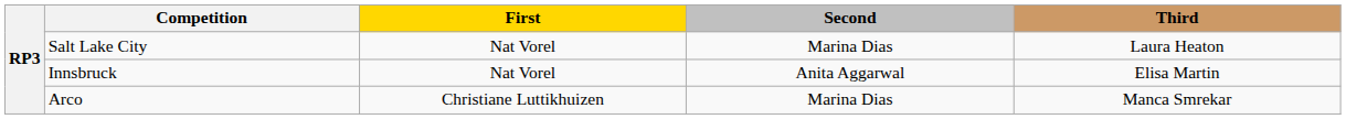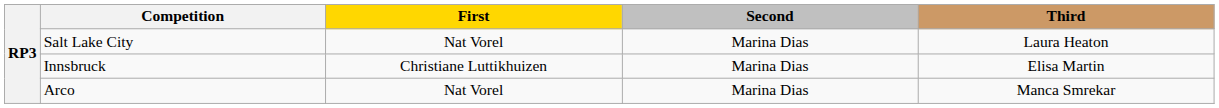Innsbruck | First: Nat Vorel -> Christiane Luttikhuizen
Innsbruck | Second: Anita Aggarwal -> Marina Dias
Arco | First: Christiane Luttikhuizen -> Nat Vorel
